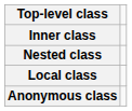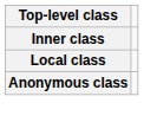- row: Nested class
